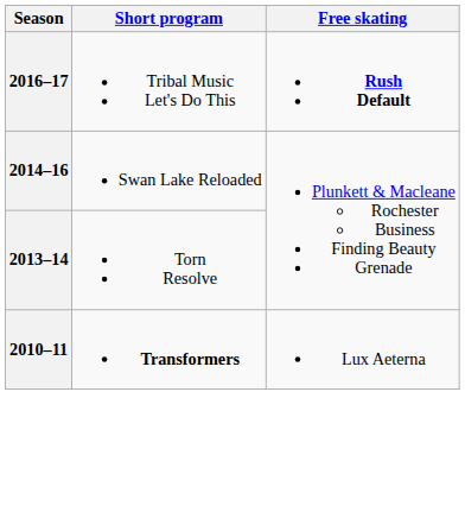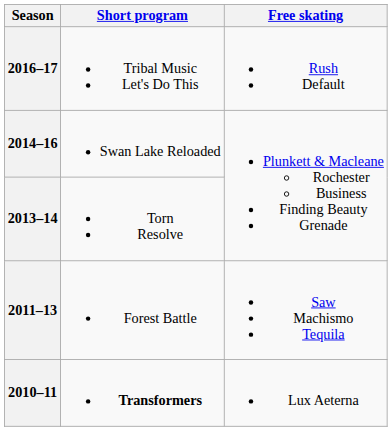2016–17 | Free skating: bold -> normal
+ row: 2011–13 | Forest Battle | Saw Machismo Tequila
